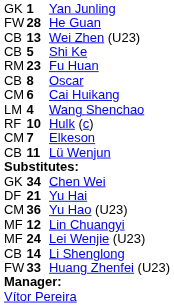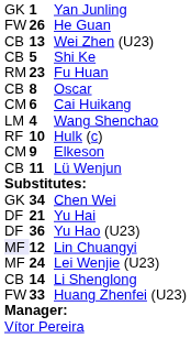He Guan | column 2: 28 -> 26
Elkeson | column 2: 7 -> 9
Yu Hao (U23) | column 1: CM -> DF
Lin Chuangyi | column 1: no background -> lavender background
